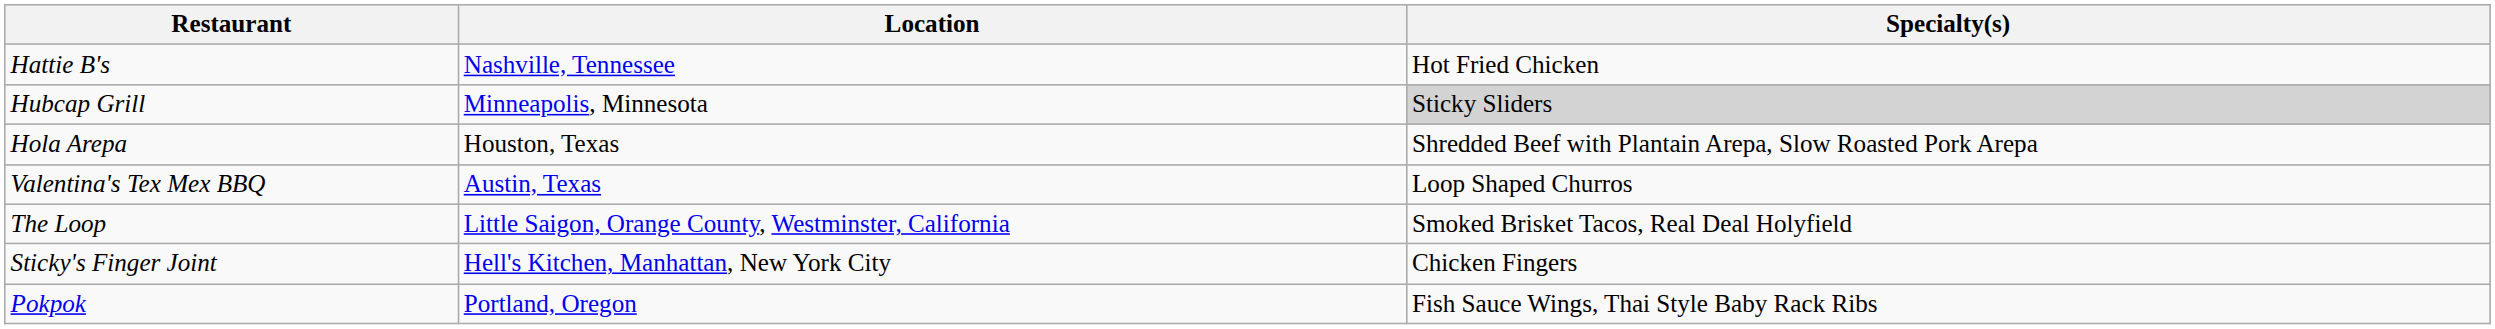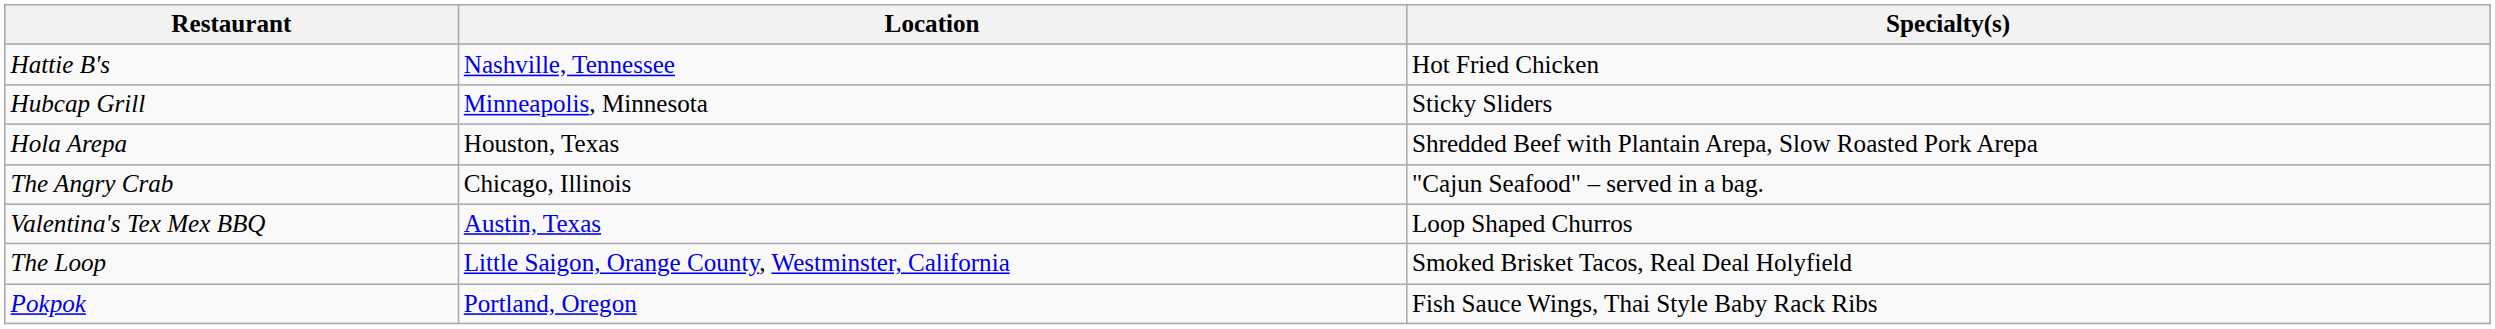Hubcap Grill | Specialty(s): lightgrey background -> no background
+ row: The Angry Crab | Chicago, Illinois | "Cajun Seafood" – served in a bag.
- row: Sticky's Finger Joint | Hell's Kitchen, Manhattan, New York City | Chicken Fingers
